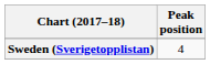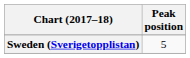Sweden (Sverigetopplistan) | Peak position: 4 -> 5
